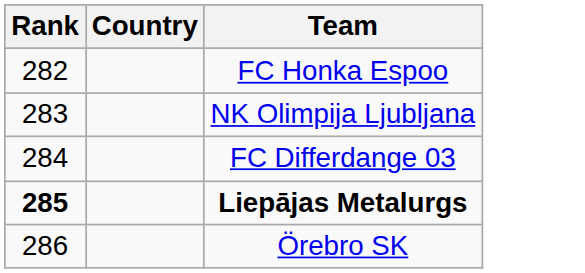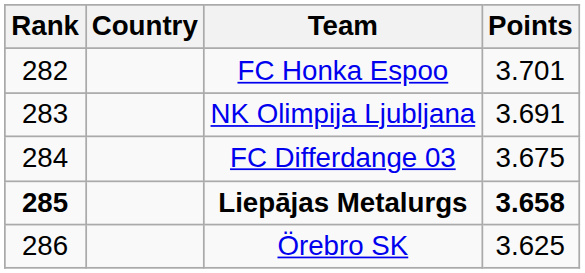+ column: Points | 3.701 | 3.691 | 3.675 | 3.658 | 3.625
